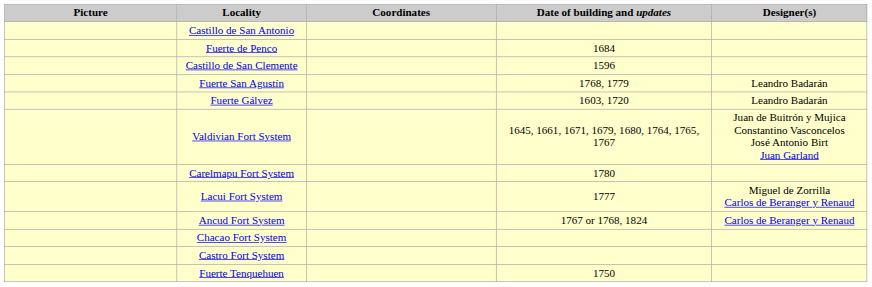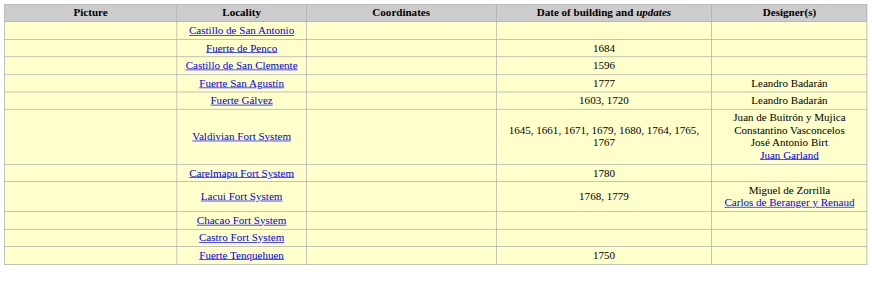Fuerte San Agustín | Date of building and updates: 1768, 1779 -> 1777
Lacui Fort System | Date of building and updates: 1777 -> 1768, 1779
- row: Ancud Fort System | 1767 or 1768, 1824 | Carlos de Beranger y Renaud
